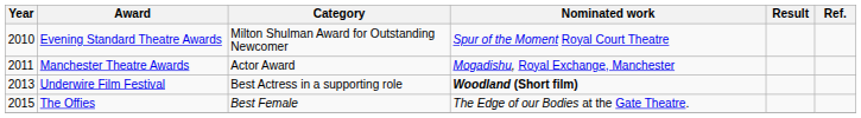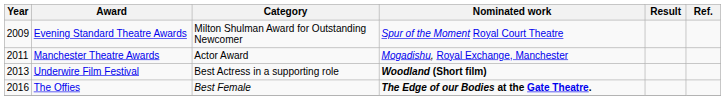Evening Standard Theatre Awards | Year: 2010 -> 2009
The Offies | Year: 2015 -> 2016
The Offies | Nominated work: normal -> bold
